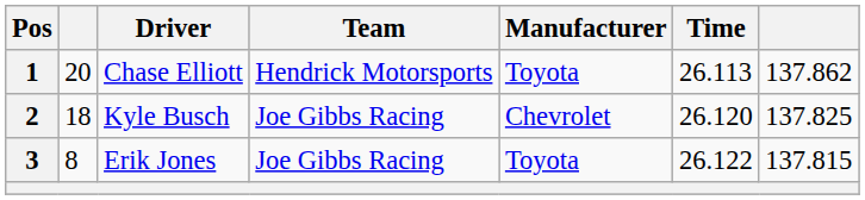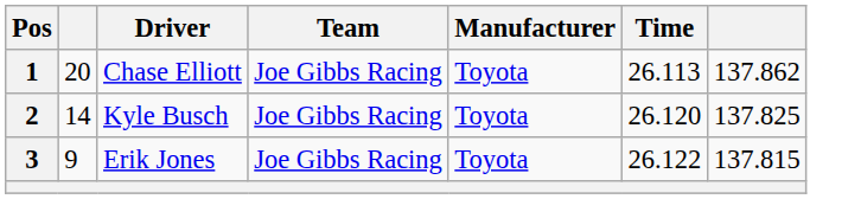1 | Team: Hendrick Motorsports -> Joe Gibbs Racing
2 | column 2: 18 -> 14
2 | Manufacturer: Chevrolet -> Toyota
3 | column 2: 8 -> 9
